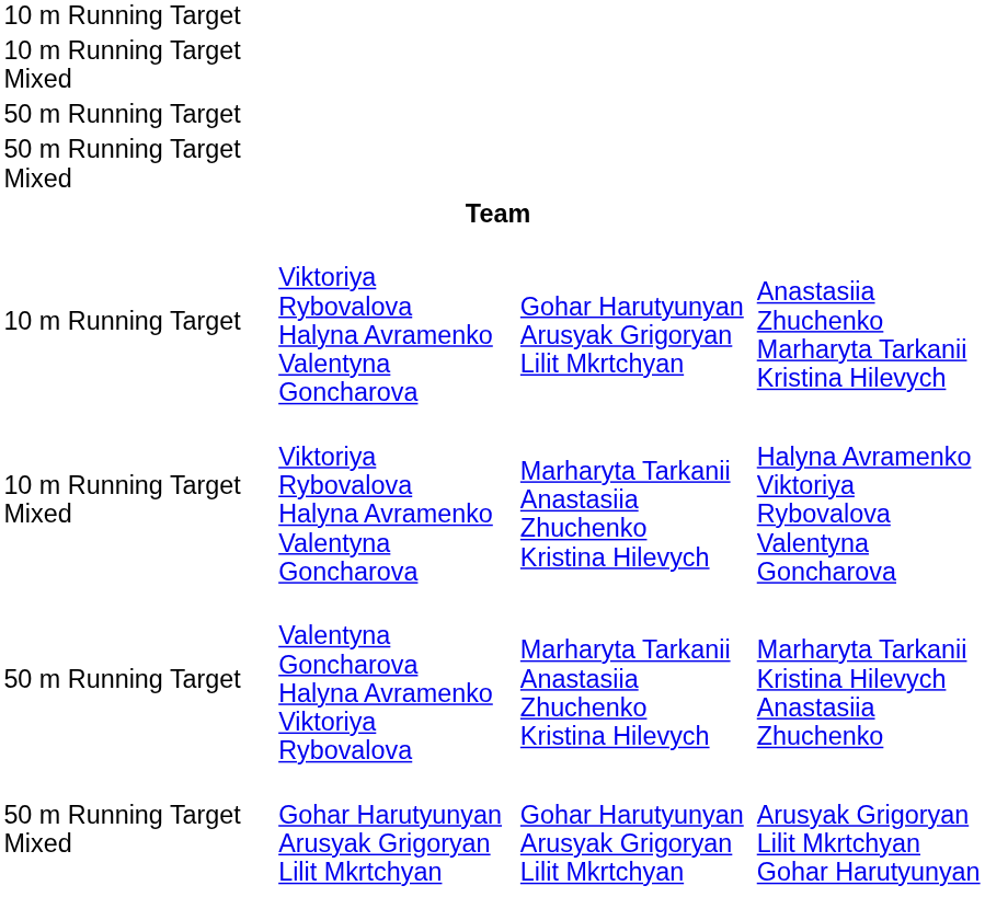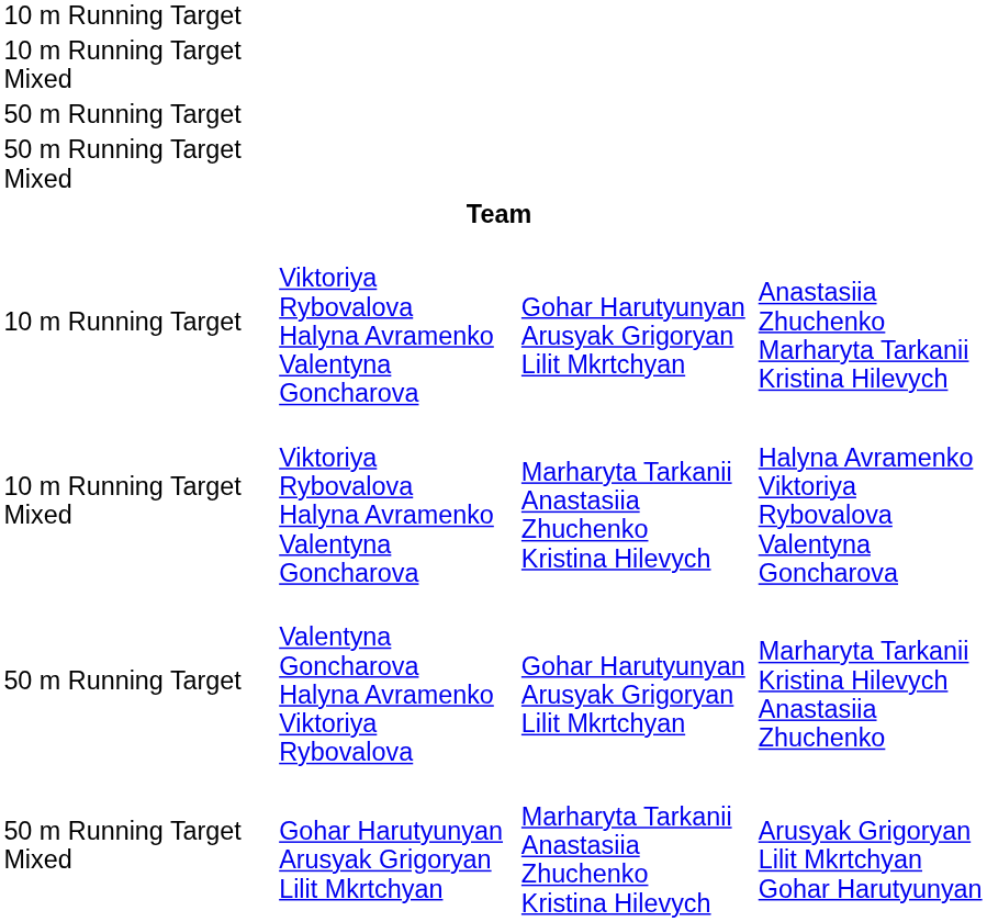Marharyta Tarkanii Kristina Hilevych Anastasiia Zhuchenko | column 3: Marharyta Tarkanii Anastasiia Zhuchenko Kristina Hilevych -> Gohar Harutyunyan Arusyak Grigoryan Lilit Mkrtchyan
Arusyak Grigoryan Lilit Mkrtchyan Gohar Harutyunyan | column 3: Gohar Harutyunyan Arusyak Grigoryan Lilit Mkrtchyan -> Marharyta Tarkanii Anastasiia Zhuchenko Kristina Hilevych
